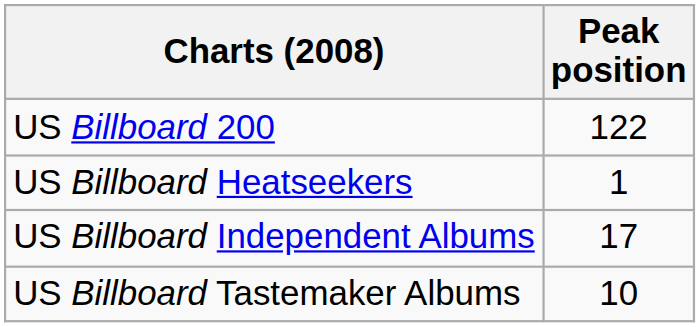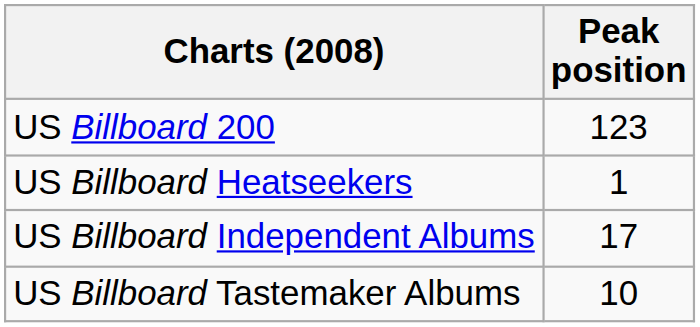US Billboard 200 | Peak position: 122 -> 123
